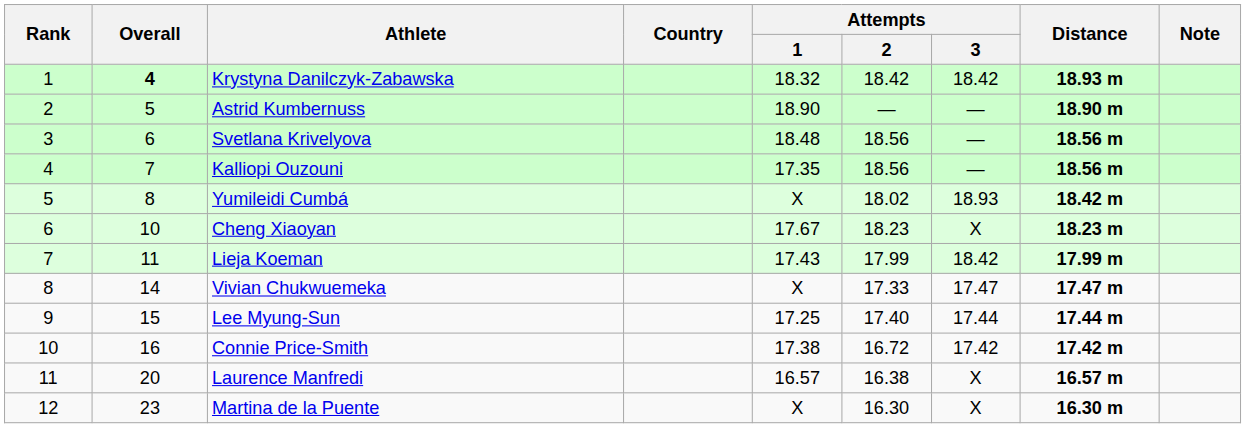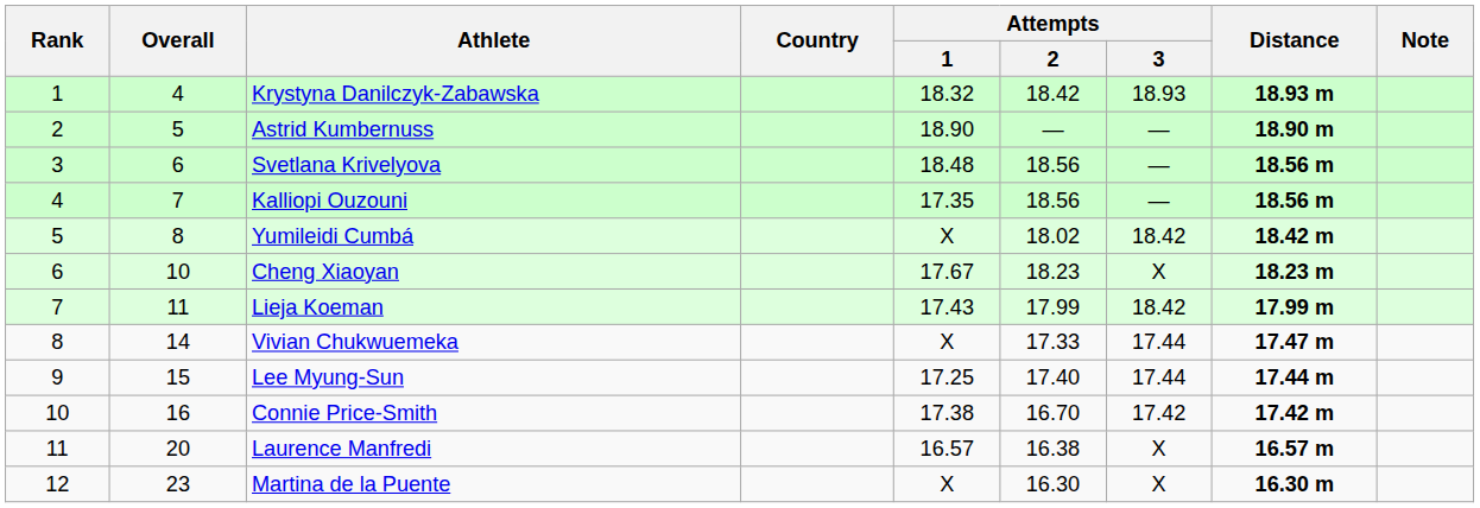Krystyna Danilczyk-Zabawska | Overall: bold -> normal
Krystyna Danilczyk-Zabawska | Attempts / 3: 18.42 -> 18.93
Yumileidi Cumbá | Attempts / 3: 18.93 -> 18.42
Vivian Chukwuemeka | Attempts / 3: 17.47 -> 17.44
Connie Price-Smith | Attempts / 2: 16.72 -> 16.70
